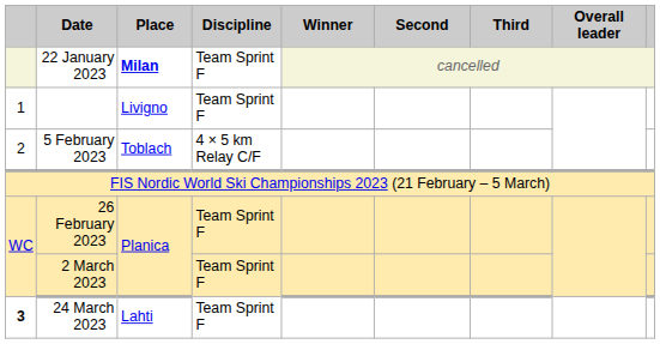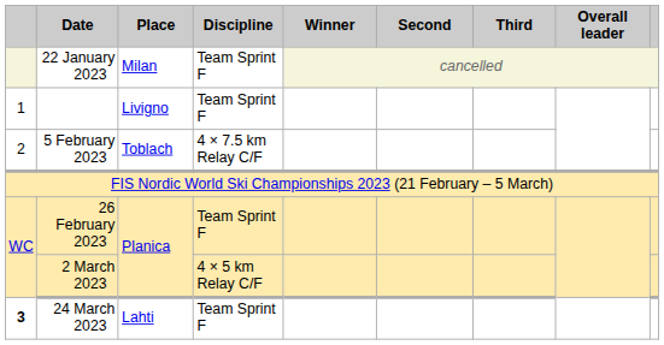22 January 2023 | Place: bold -> normal
5 February 2023 | Discipline: 4 × 5 km Relay C/F -> 4 × 7.5 km Relay C/F
2 March 2023 | Discipline: Team Sprint F -> 4 × 5 km Relay C/F
